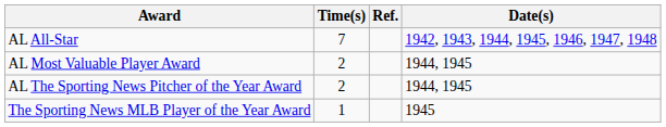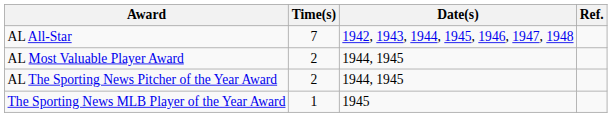columns swapped: Date(s) <-> Ref.
